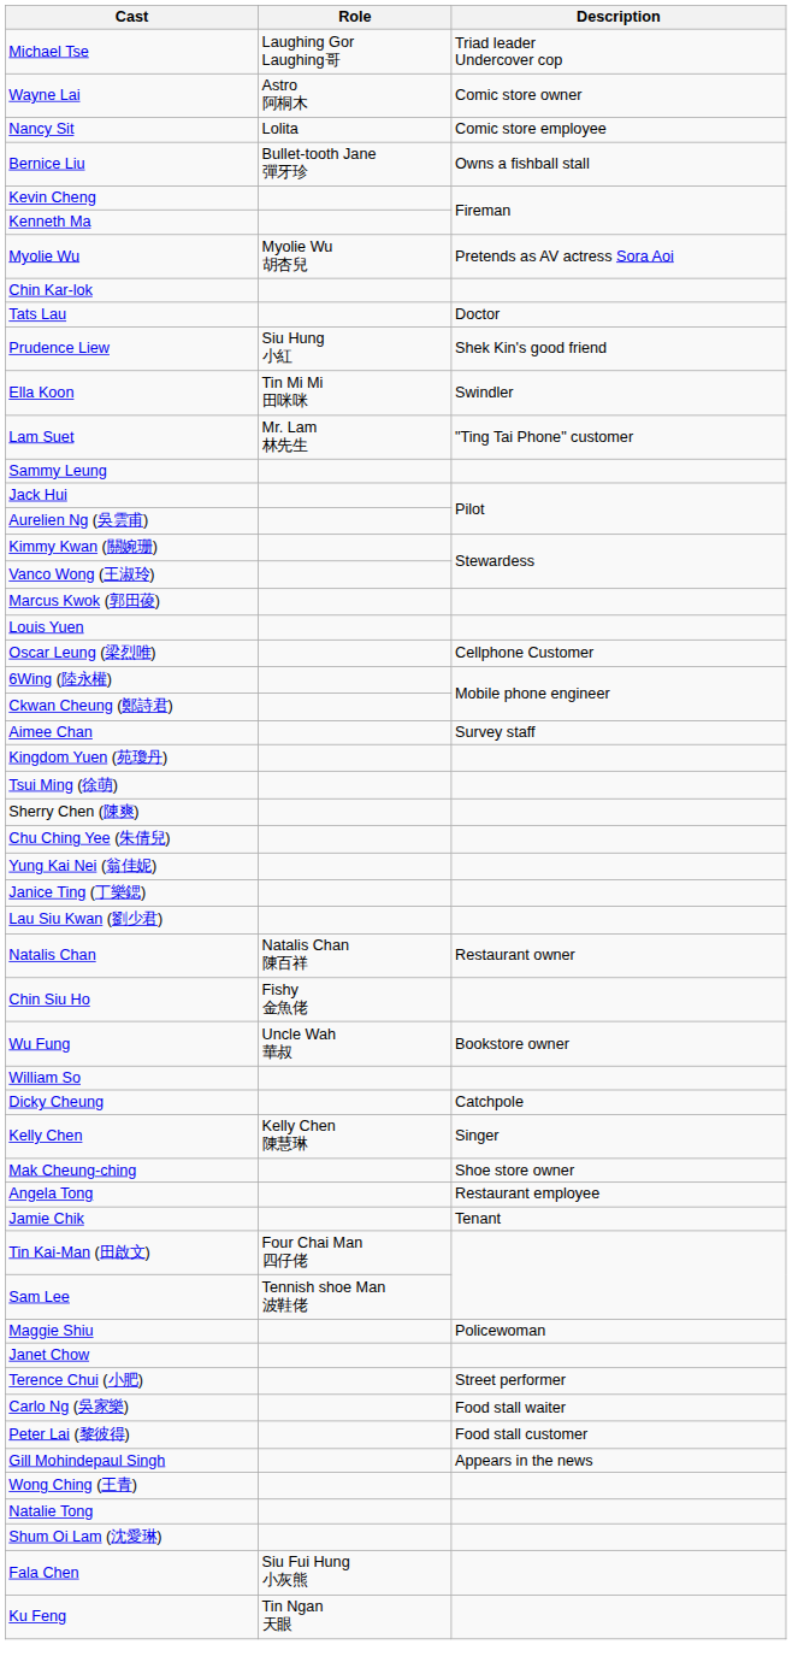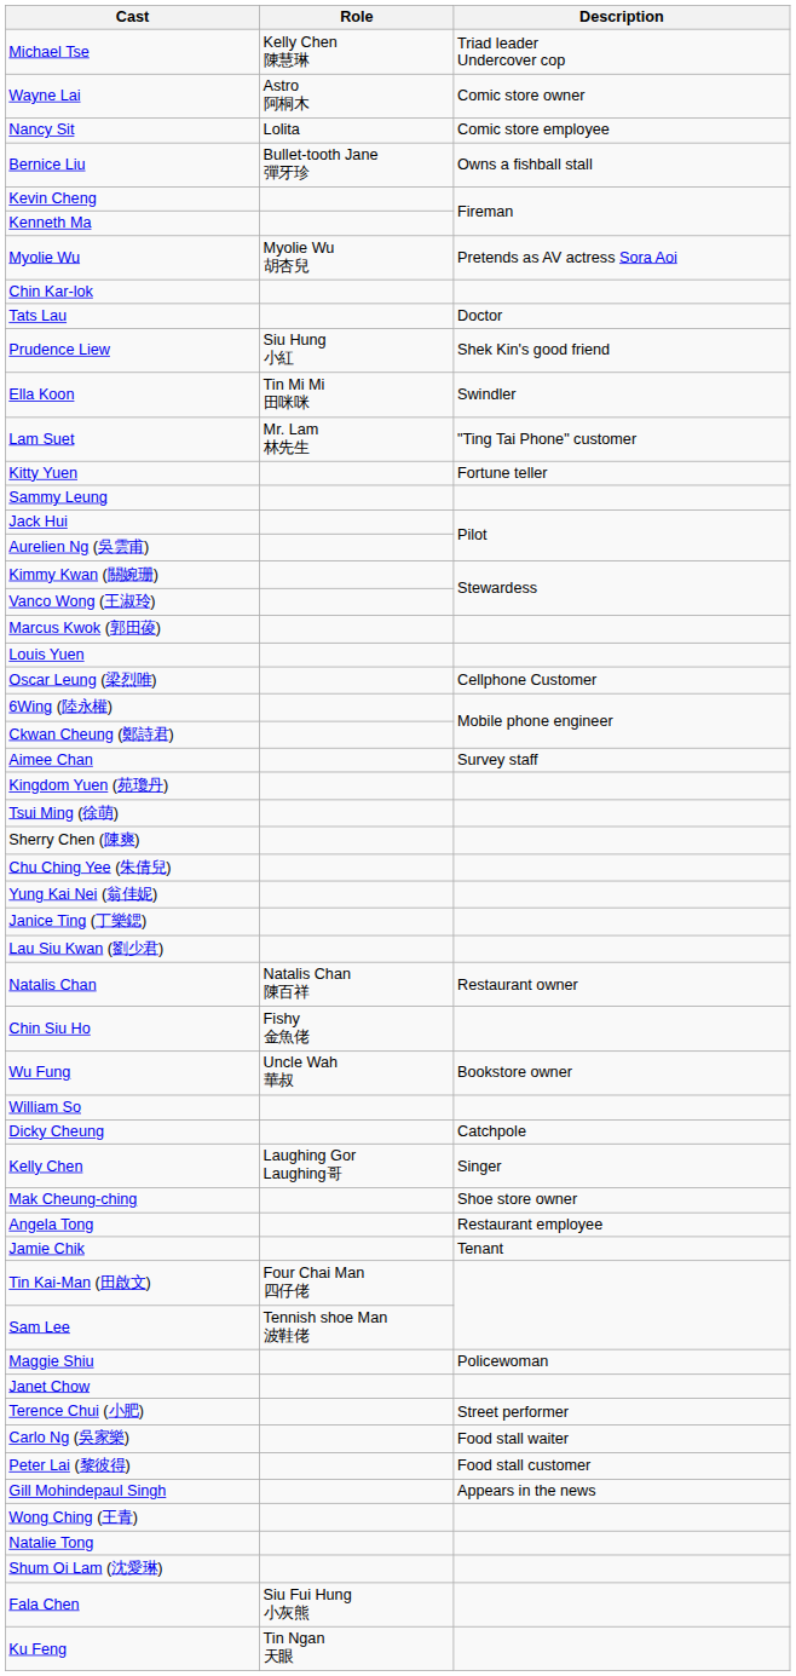Michael Tse | Role: Laughing Gor Laughing哥 -> Kelly Chen 陳慧琳
+ row: Kitty Yuen | Fortune teller
Kelly Chen | Role: Kelly Chen 陳慧琳 -> Laughing Gor Laughing哥
